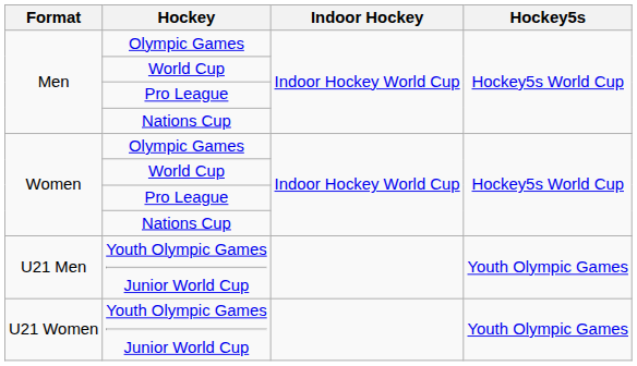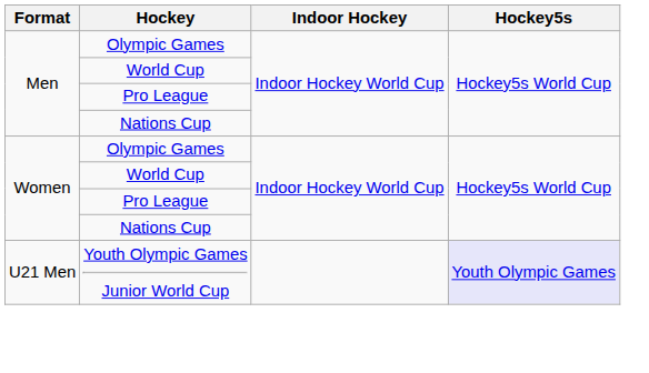U21 Men / Youth Olympic Games Junior World Cup | Hockey5s: no background -> lavender background
- row: U21 Women | Youth Olympic Games Junior World Cup | Youth Olympic Games
